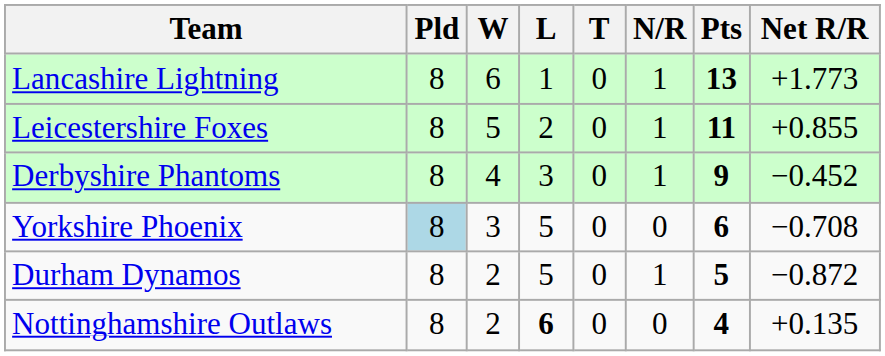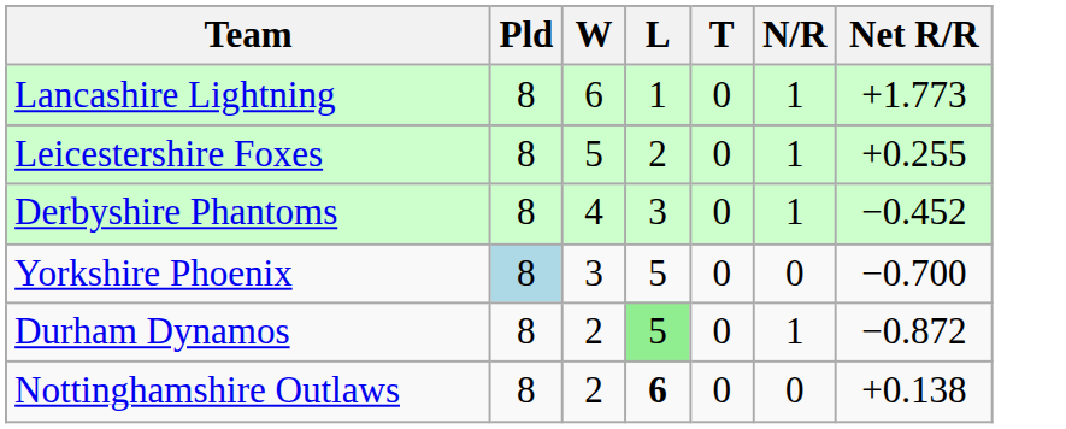- column: Pts | 13 | 11 | 9 | 6 | 5 | 4
Leicestershire Foxes | Net R/R: +0.855 -> +0.255
Yorkshire Phoenix | Net R/R: −0.708 -> −0.700
Durham Dynamos | L: no background -> lightgreen background
Nottinghamshire Outlaws | Net R/R: +0.135 -> +0.138
